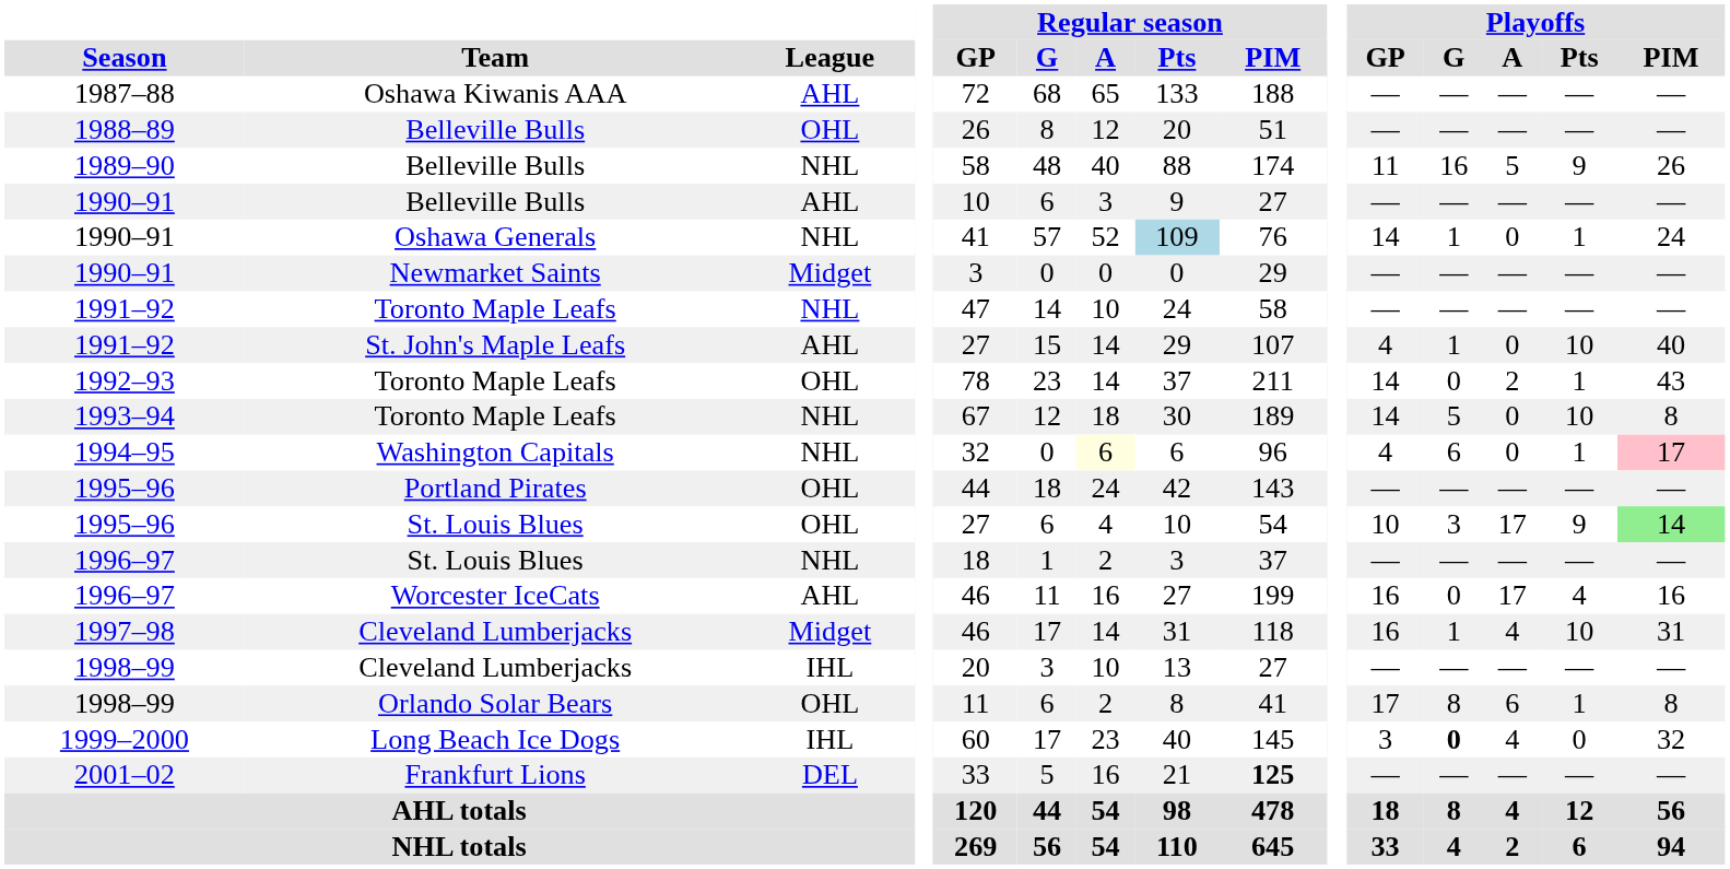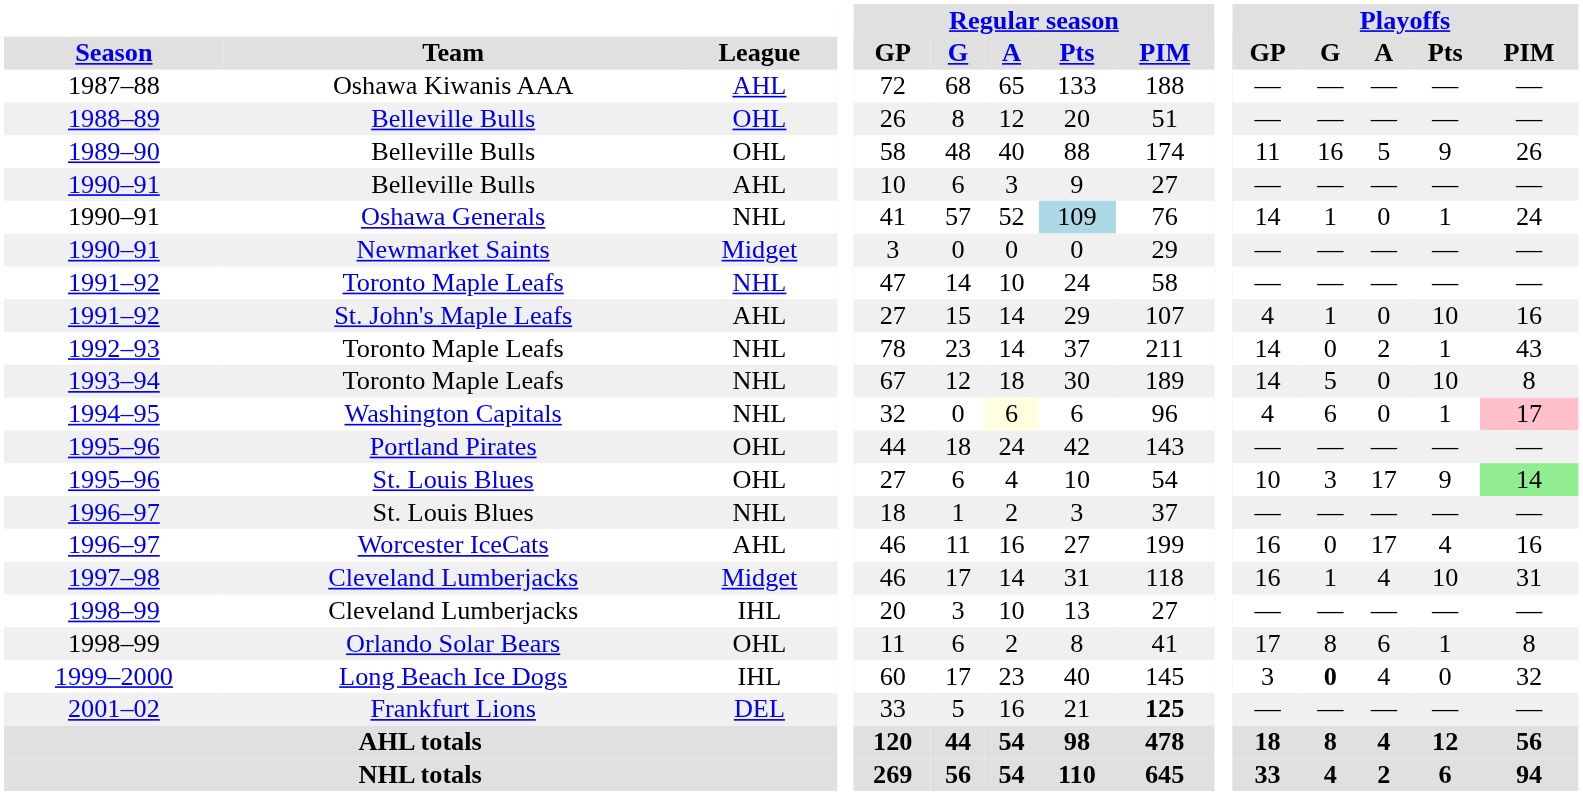1989–90 | League: NHL -> OHL
1991–92 / St. John's Maple Leafs | Playoffs / PIM: 40 -> 16
1992–93 | League: OHL -> NHL
